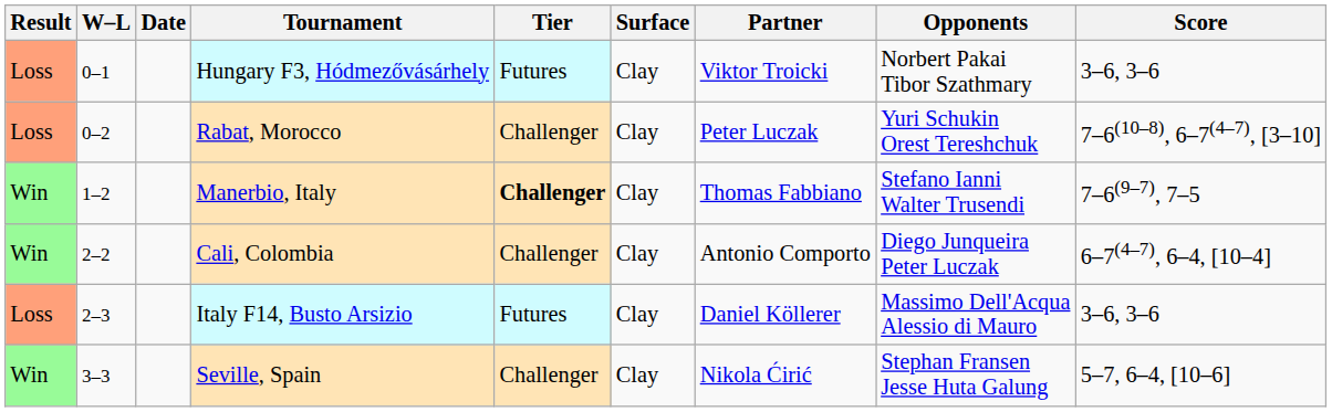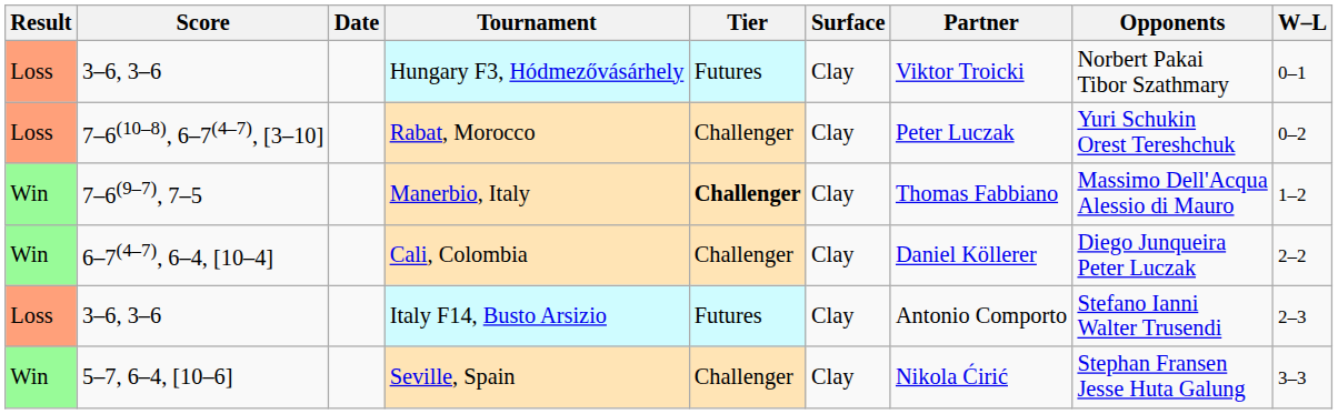columns swapped: W–L <-> Score
Manerbio, Italy | Opponents: Stefano Ianni Walter Trusendi -> Massimo Dell'Acqua Alessio di Mauro
Cali, Colombia | Partner: Antonio Comporto -> Daniel Köllerer
Italy F14, Busto Arsizio | Partner: Daniel Köllerer -> Antonio Comporto
Italy F14, Busto Arsizio | Opponents: Massimo Dell'Acqua Alessio di Mauro -> Stefano Ianni Walter Trusendi
